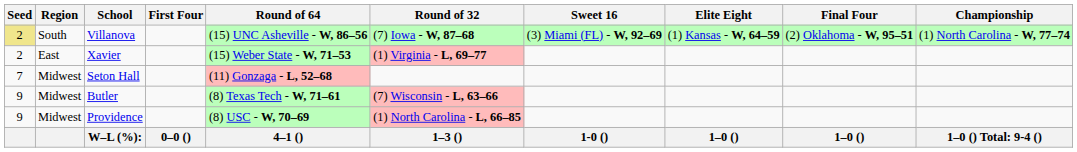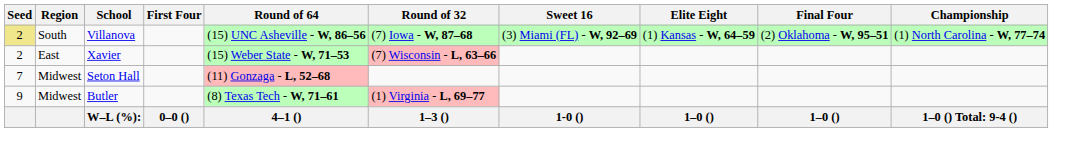Xavier | Round of 32: (1) Virginia - L, 69–77 -> (7) Wisconsin - L, 63–66
Butler | Round of 32: (7) Wisconsin - L, 63–66 -> (1) Virginia - L, 69–77
- row: 9 | Midwest | Providence | (8) USC - W, 70–69 | (1) North Carolina - L, 66–85
